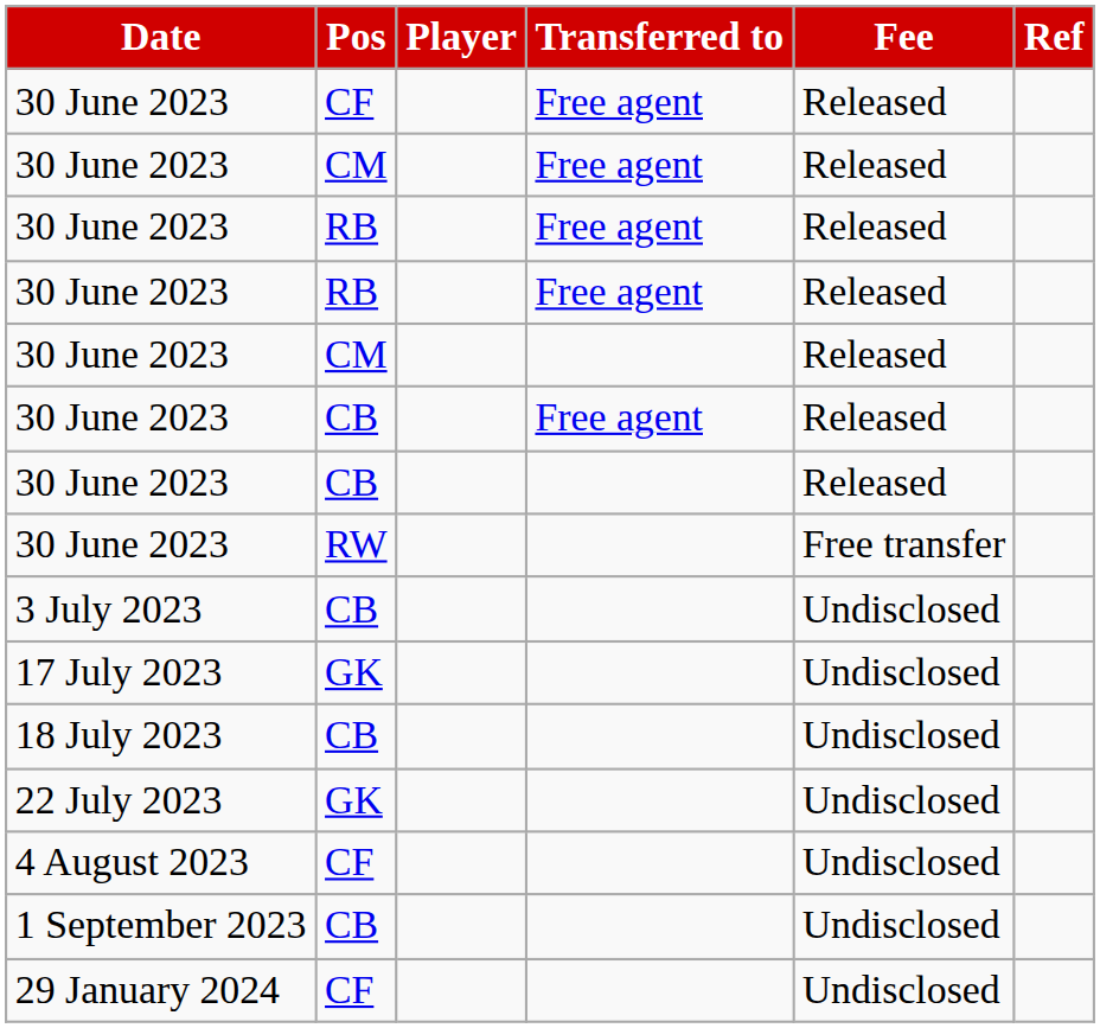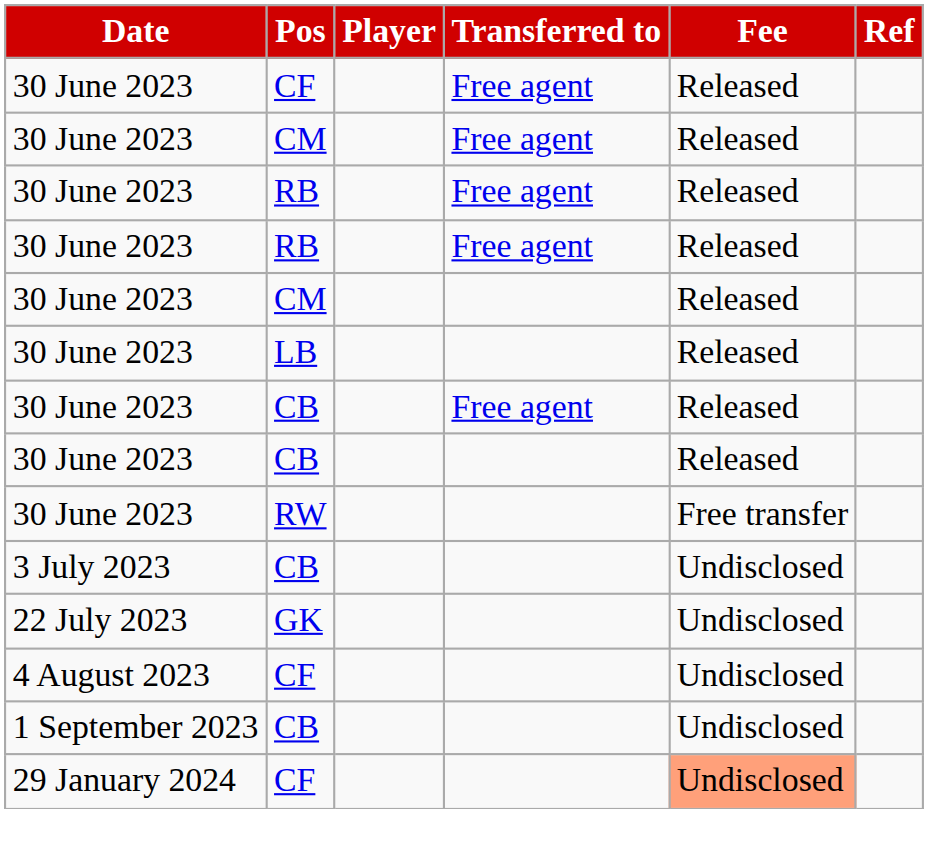+ row: 30 June 2023 | LB | Released
- row: 17 July 2023 | GK | Undisclosed
- row: 18 July 2023 | CB | Undisclosed
29 January 2024 | Fee: no background -> lightsalmon background
